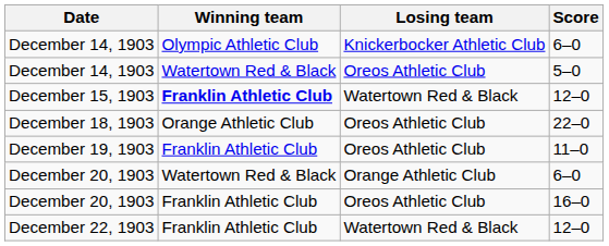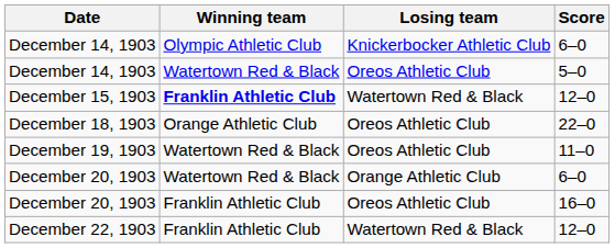December 19, 1903 | Winning team: Franklin Athletic Club -> Watertown Red & Black
